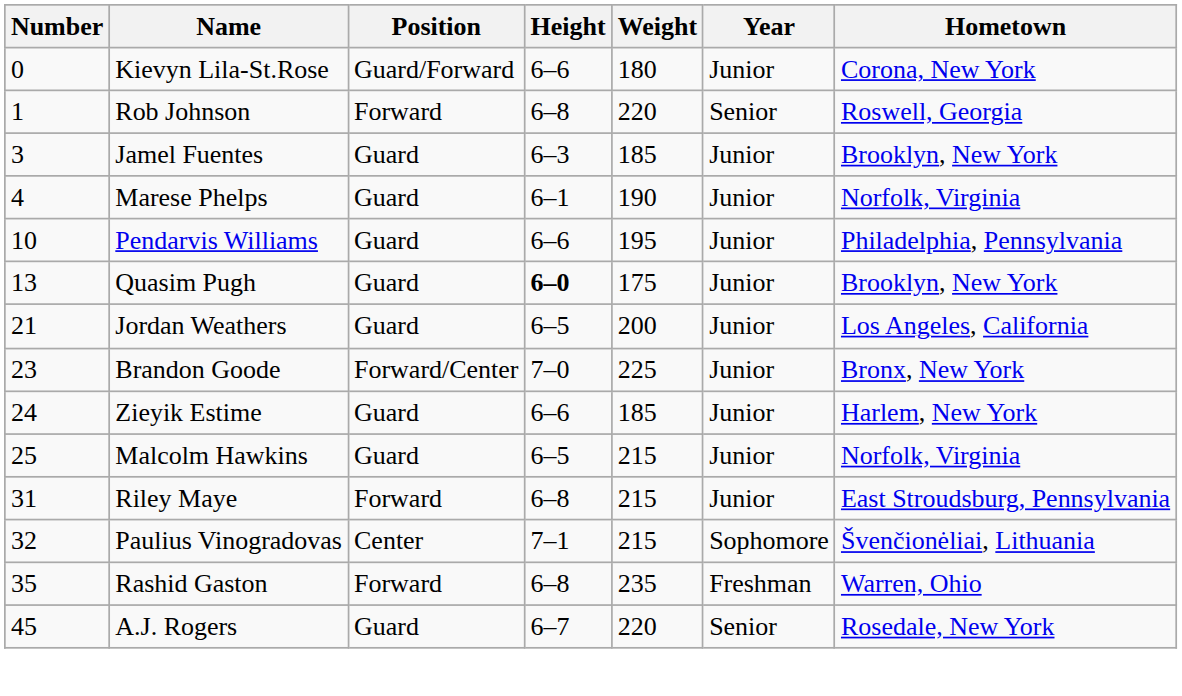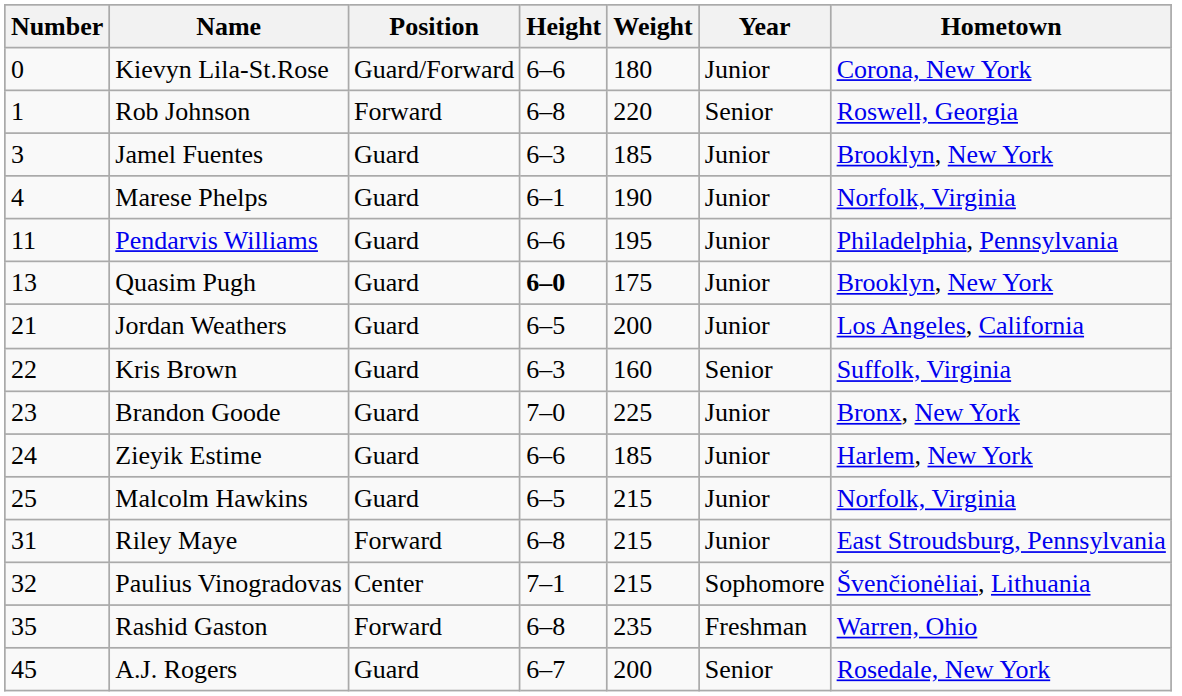Pendarvis Williams | Number: 10 -> 11
+ row: 22 | Kris Brown | Guard | 6–3 | 160 | Senior | Suffolk, Virginia
Brandon Goode | Position: Forward/Center -> Guard
A.J. Rogers | Weight: 220 -> 200
